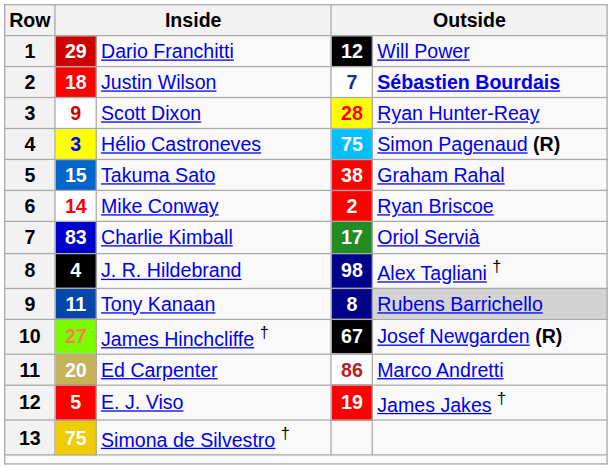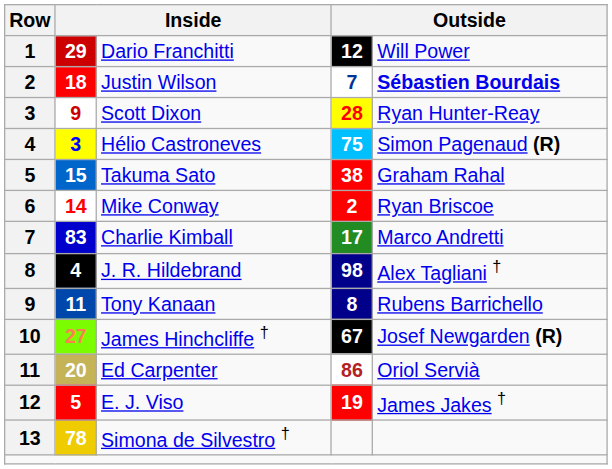Charlie Kimball | column 5: Oriol Servià -> Marco Andretti
Tony Kanaan | column 5: lightgrey background -> no background
Ed Carpenter | column 5: Marco Andretti -> Oriol Servià
Simona de Silvestro † | column 2: 75 -> 78
